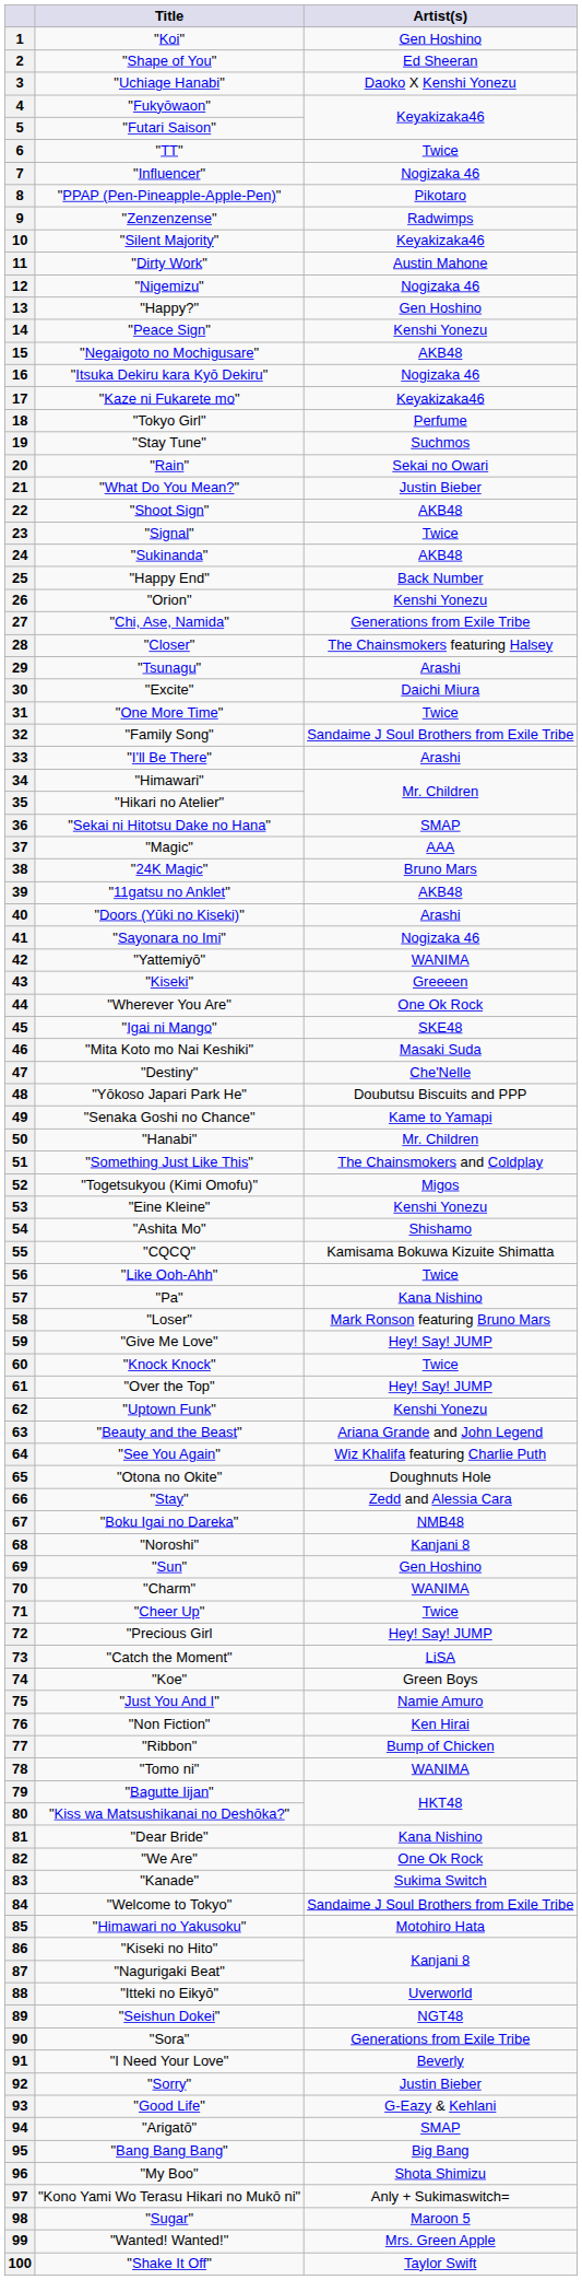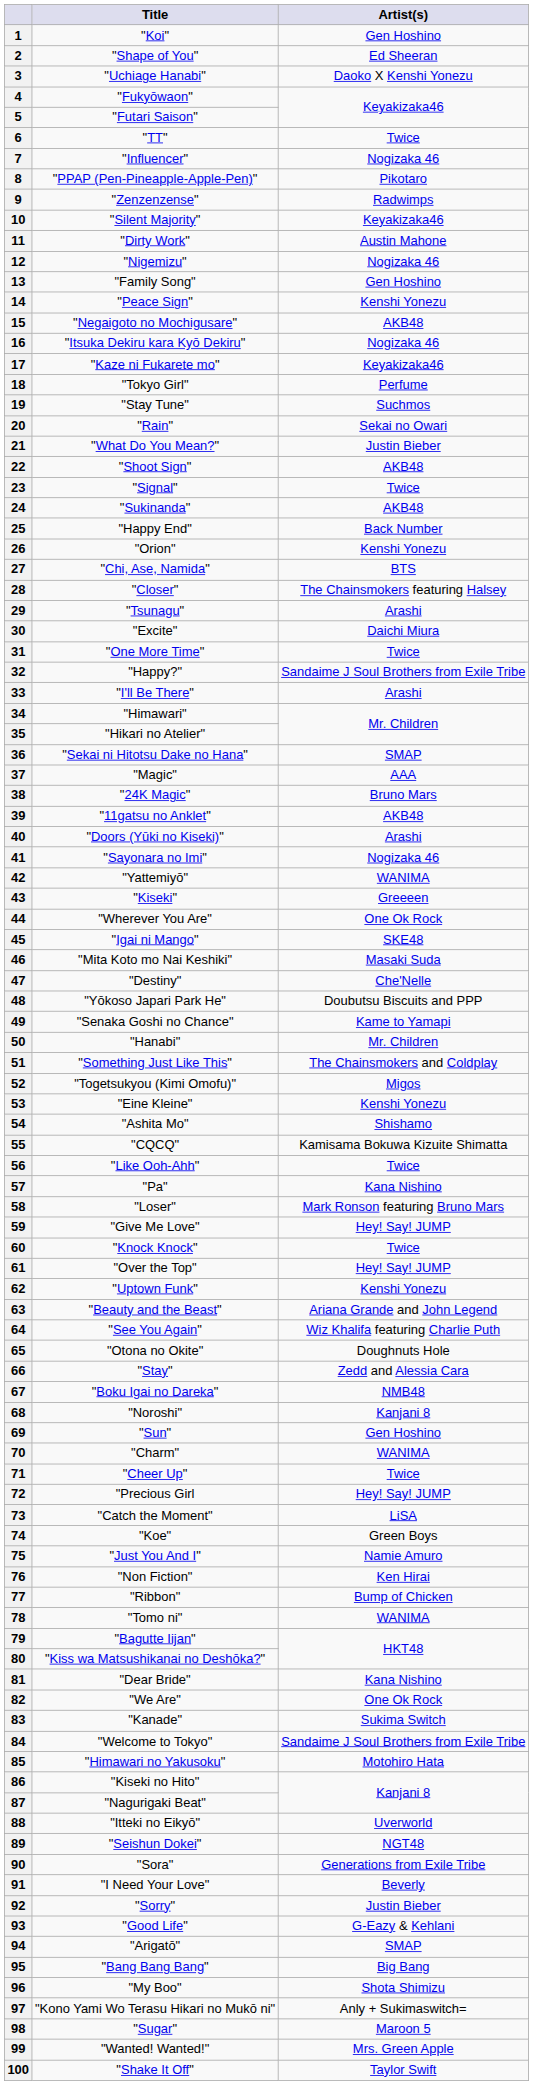13 | Title: "Happy?" -> "Family Song"
27 | Artist(s): Generations from Exile Tribe -> BTS
32 | Title: "Family Song" -> "Happy?"
